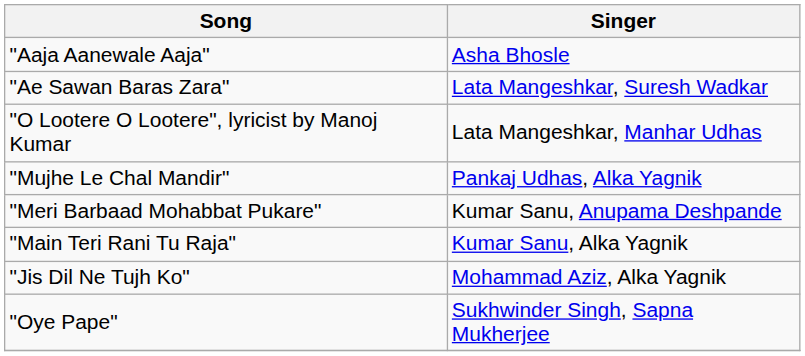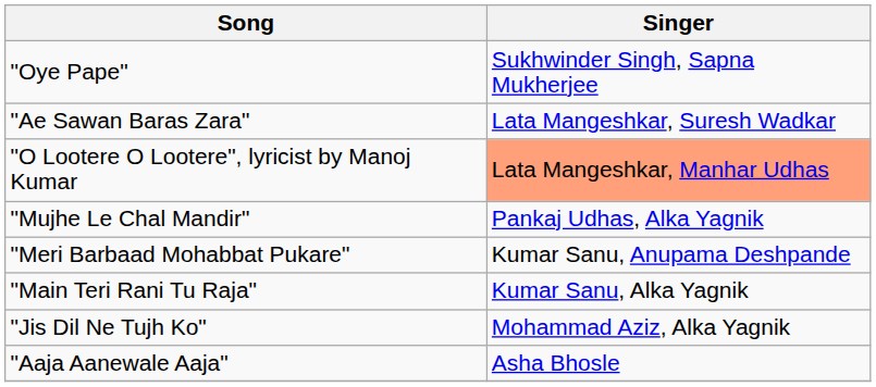rows swapped: "Aaja Aanewale Aaja" <-> "Oye Pape"
"O Lootere O Lootere", lyricist by Manoj Kumar | Singer: no background -> lightsalmon background
